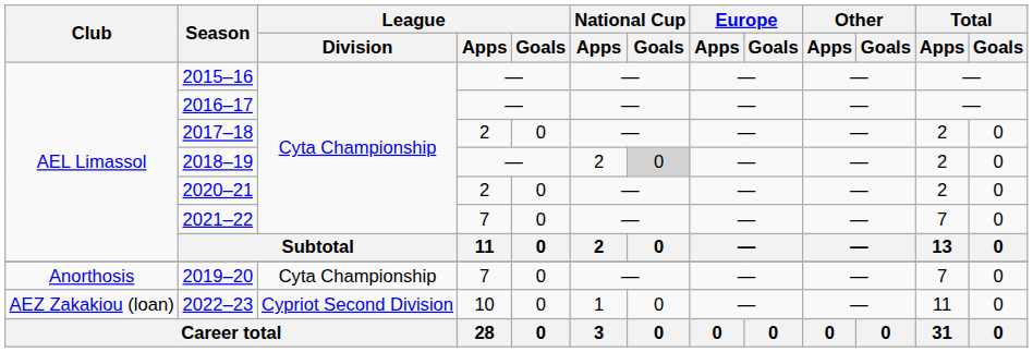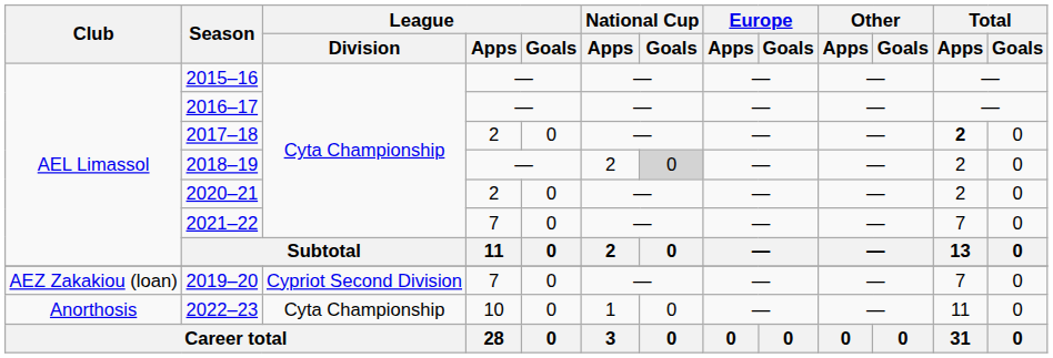2017–18 | Total / Apps: normal -> bold
2019–20 | Club: Anorthosis -> AEZ Zakakiou (loan)
2019–20 | League / Division: Cyta Championship -> Cypriot Second Division
2022–23 | Club: AEZ Zakakiou (loan) -> Anorthosis
2022–23 | League / Division: Cypriot Second Division -> Cyta Championship
